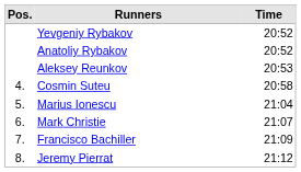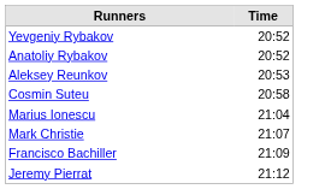- column: Pos. | 4. | 5. | 6. | 7. | 8.
